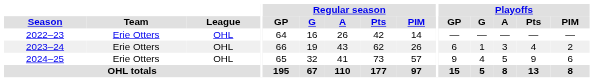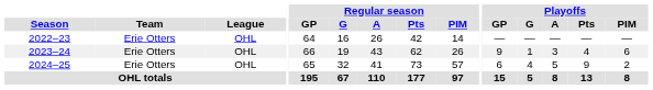2023–24 | Playoffs / GP: 6 -> 9
2023–24 | Playoffs / PIM: 2 -> 6
2024–25 | Playoffs / GP: 9 -> 6
2024–25 | Playoffs / PIM: 6 -> 2
